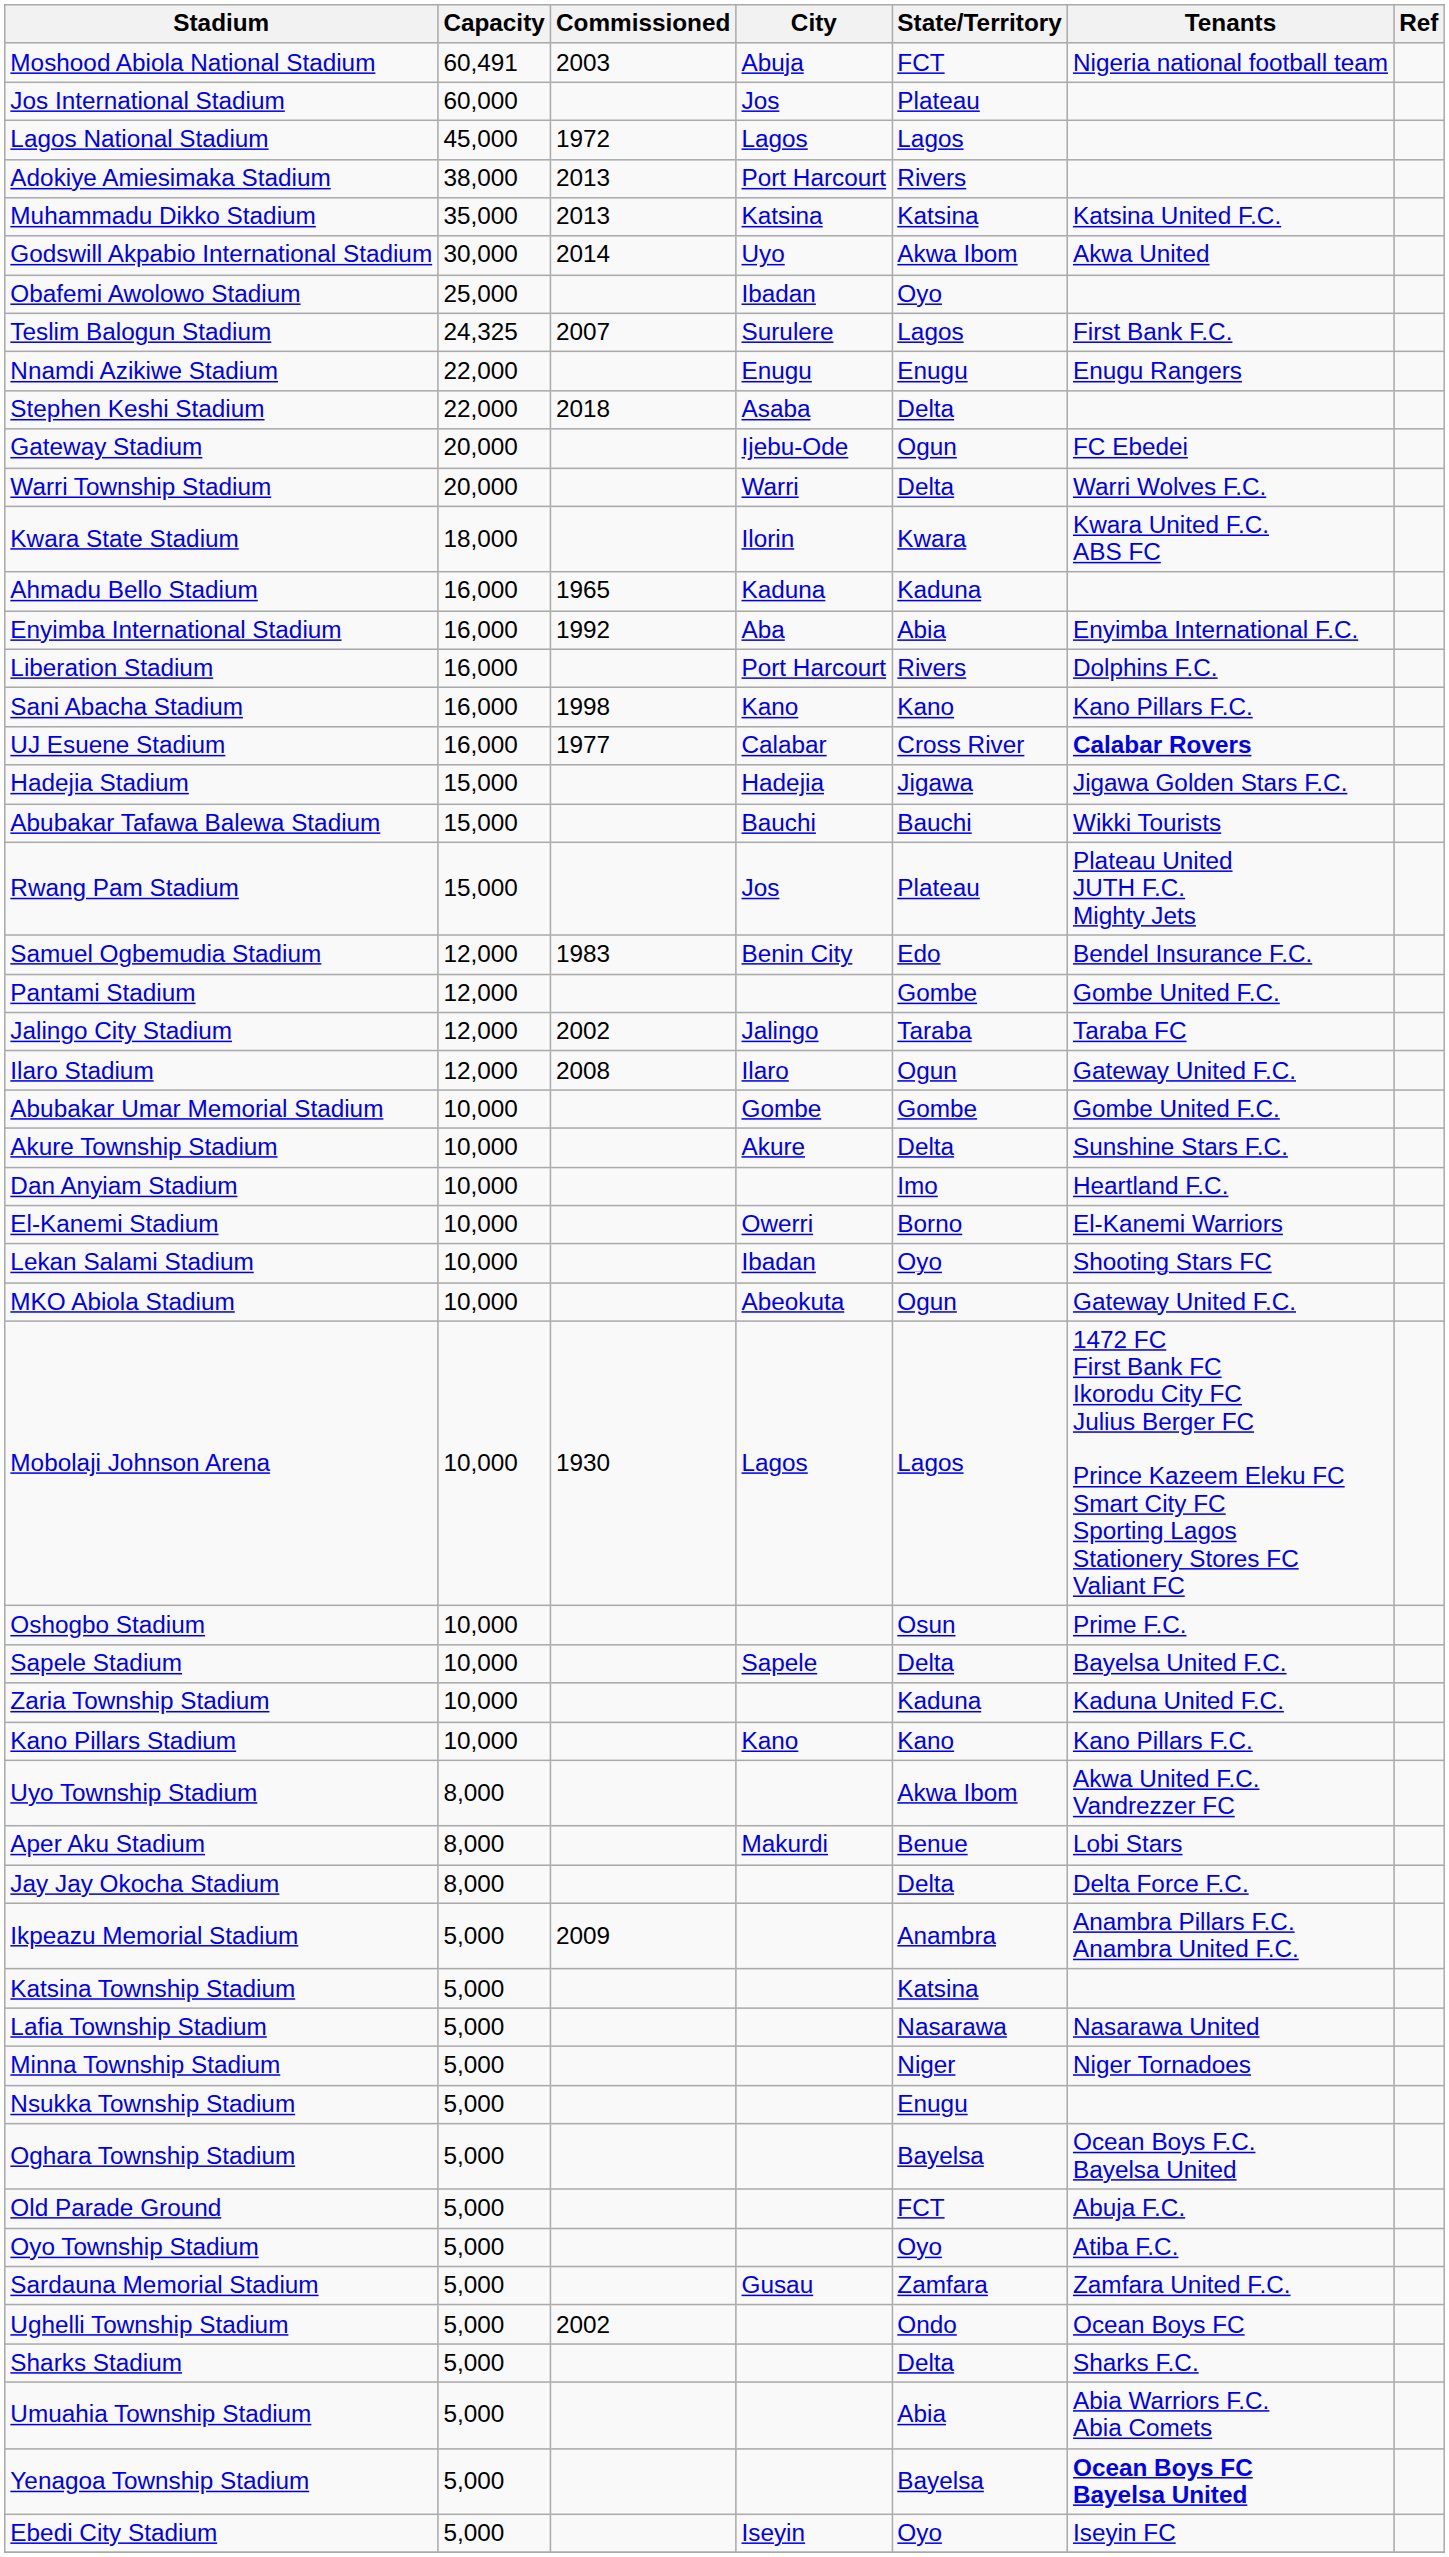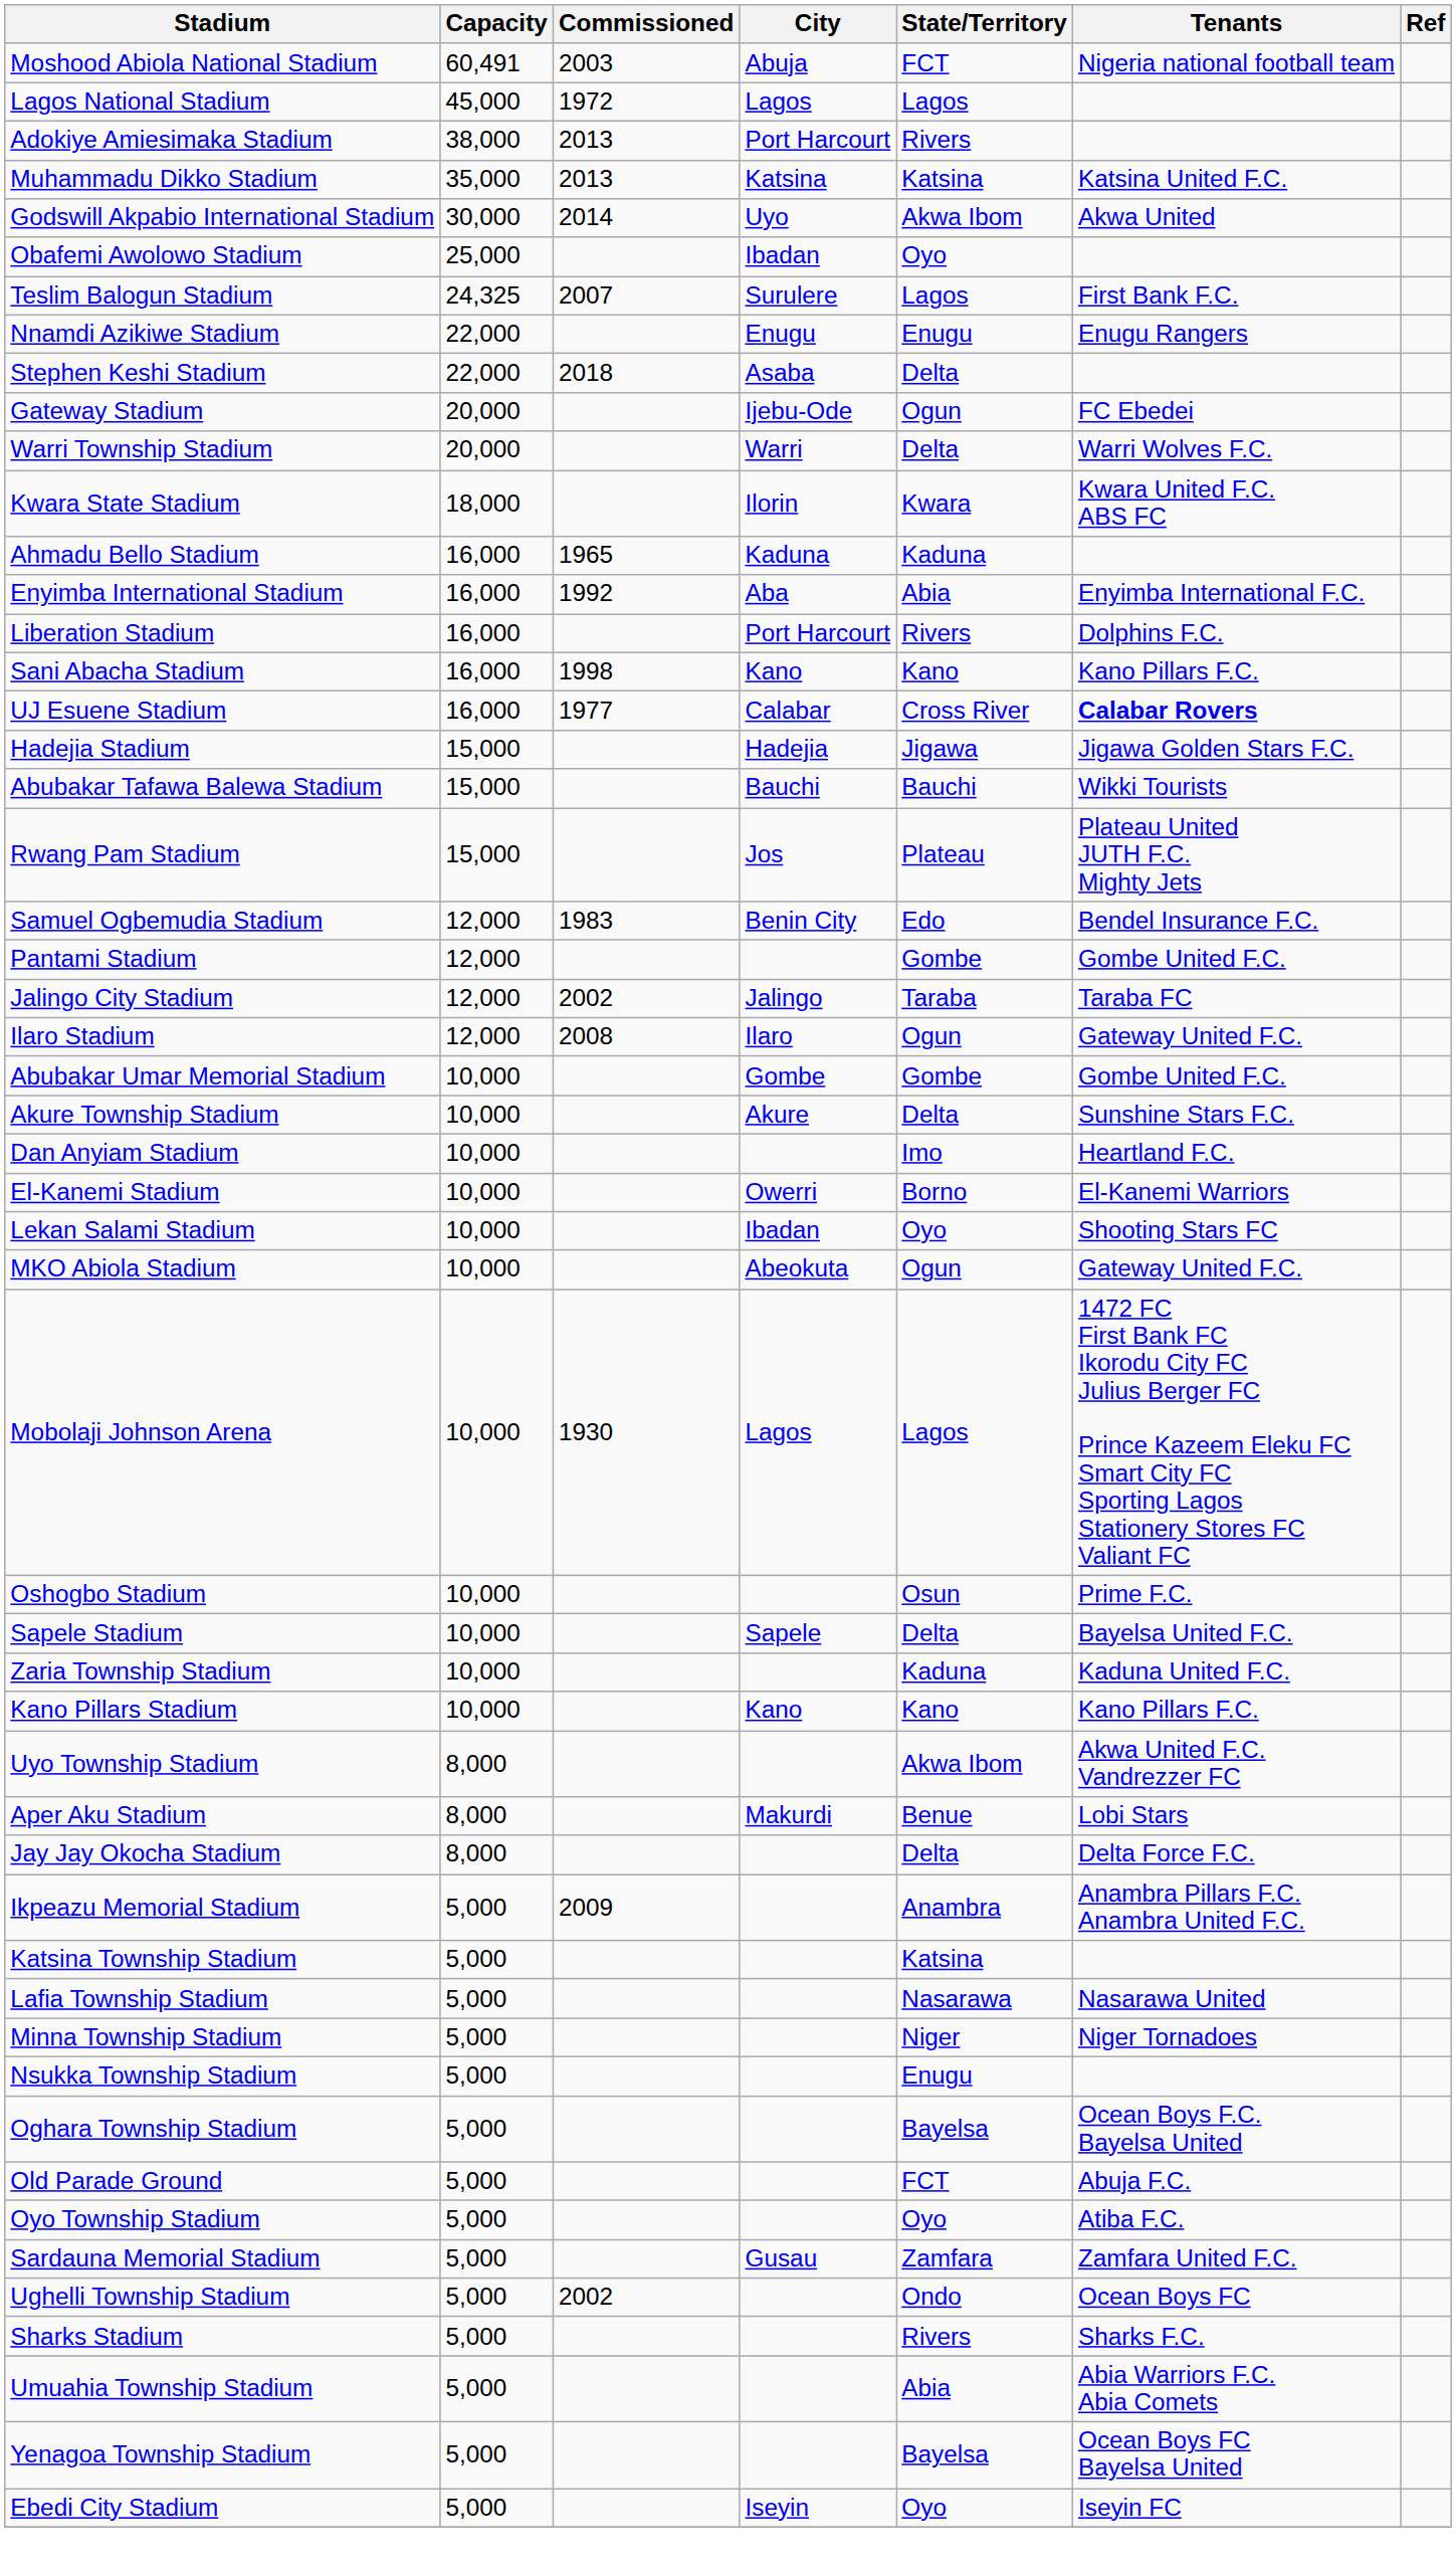- row: Jos International Stadium | 60,000 | Jos | Plateau
Sharks Stadium | State/Territory: Delta -> Rivers
Yenagoa Township Stadium | Tenants: bold -> normal
